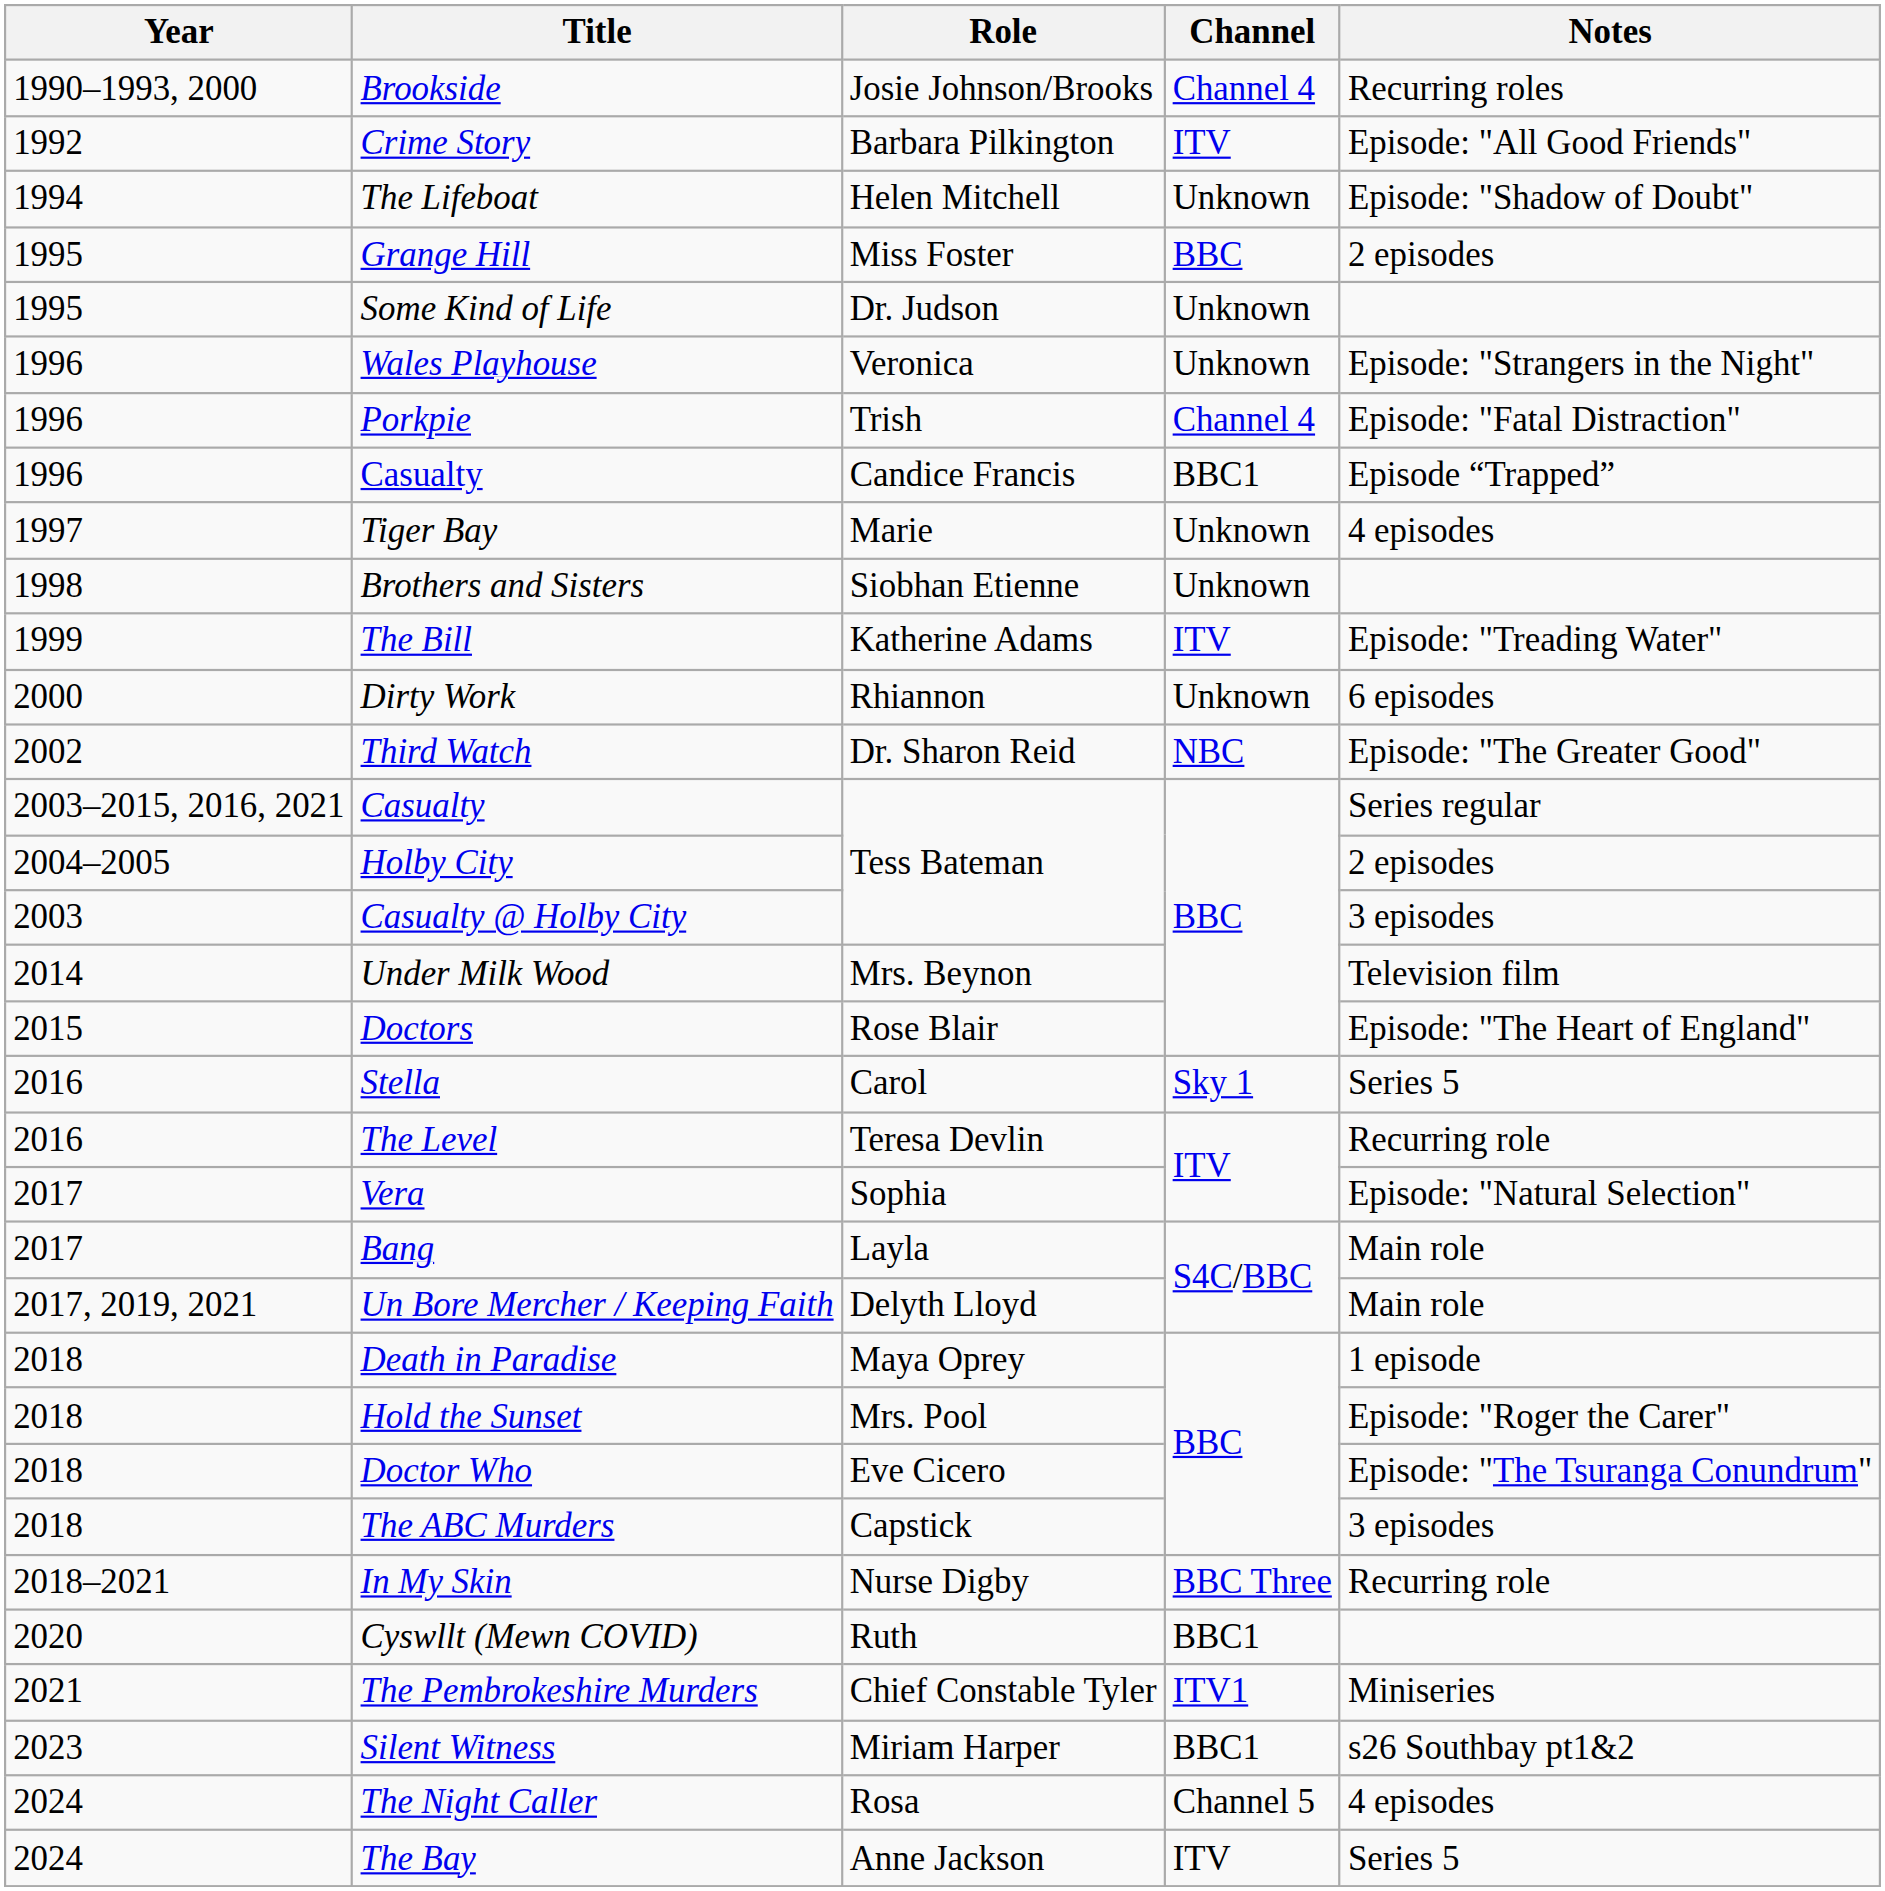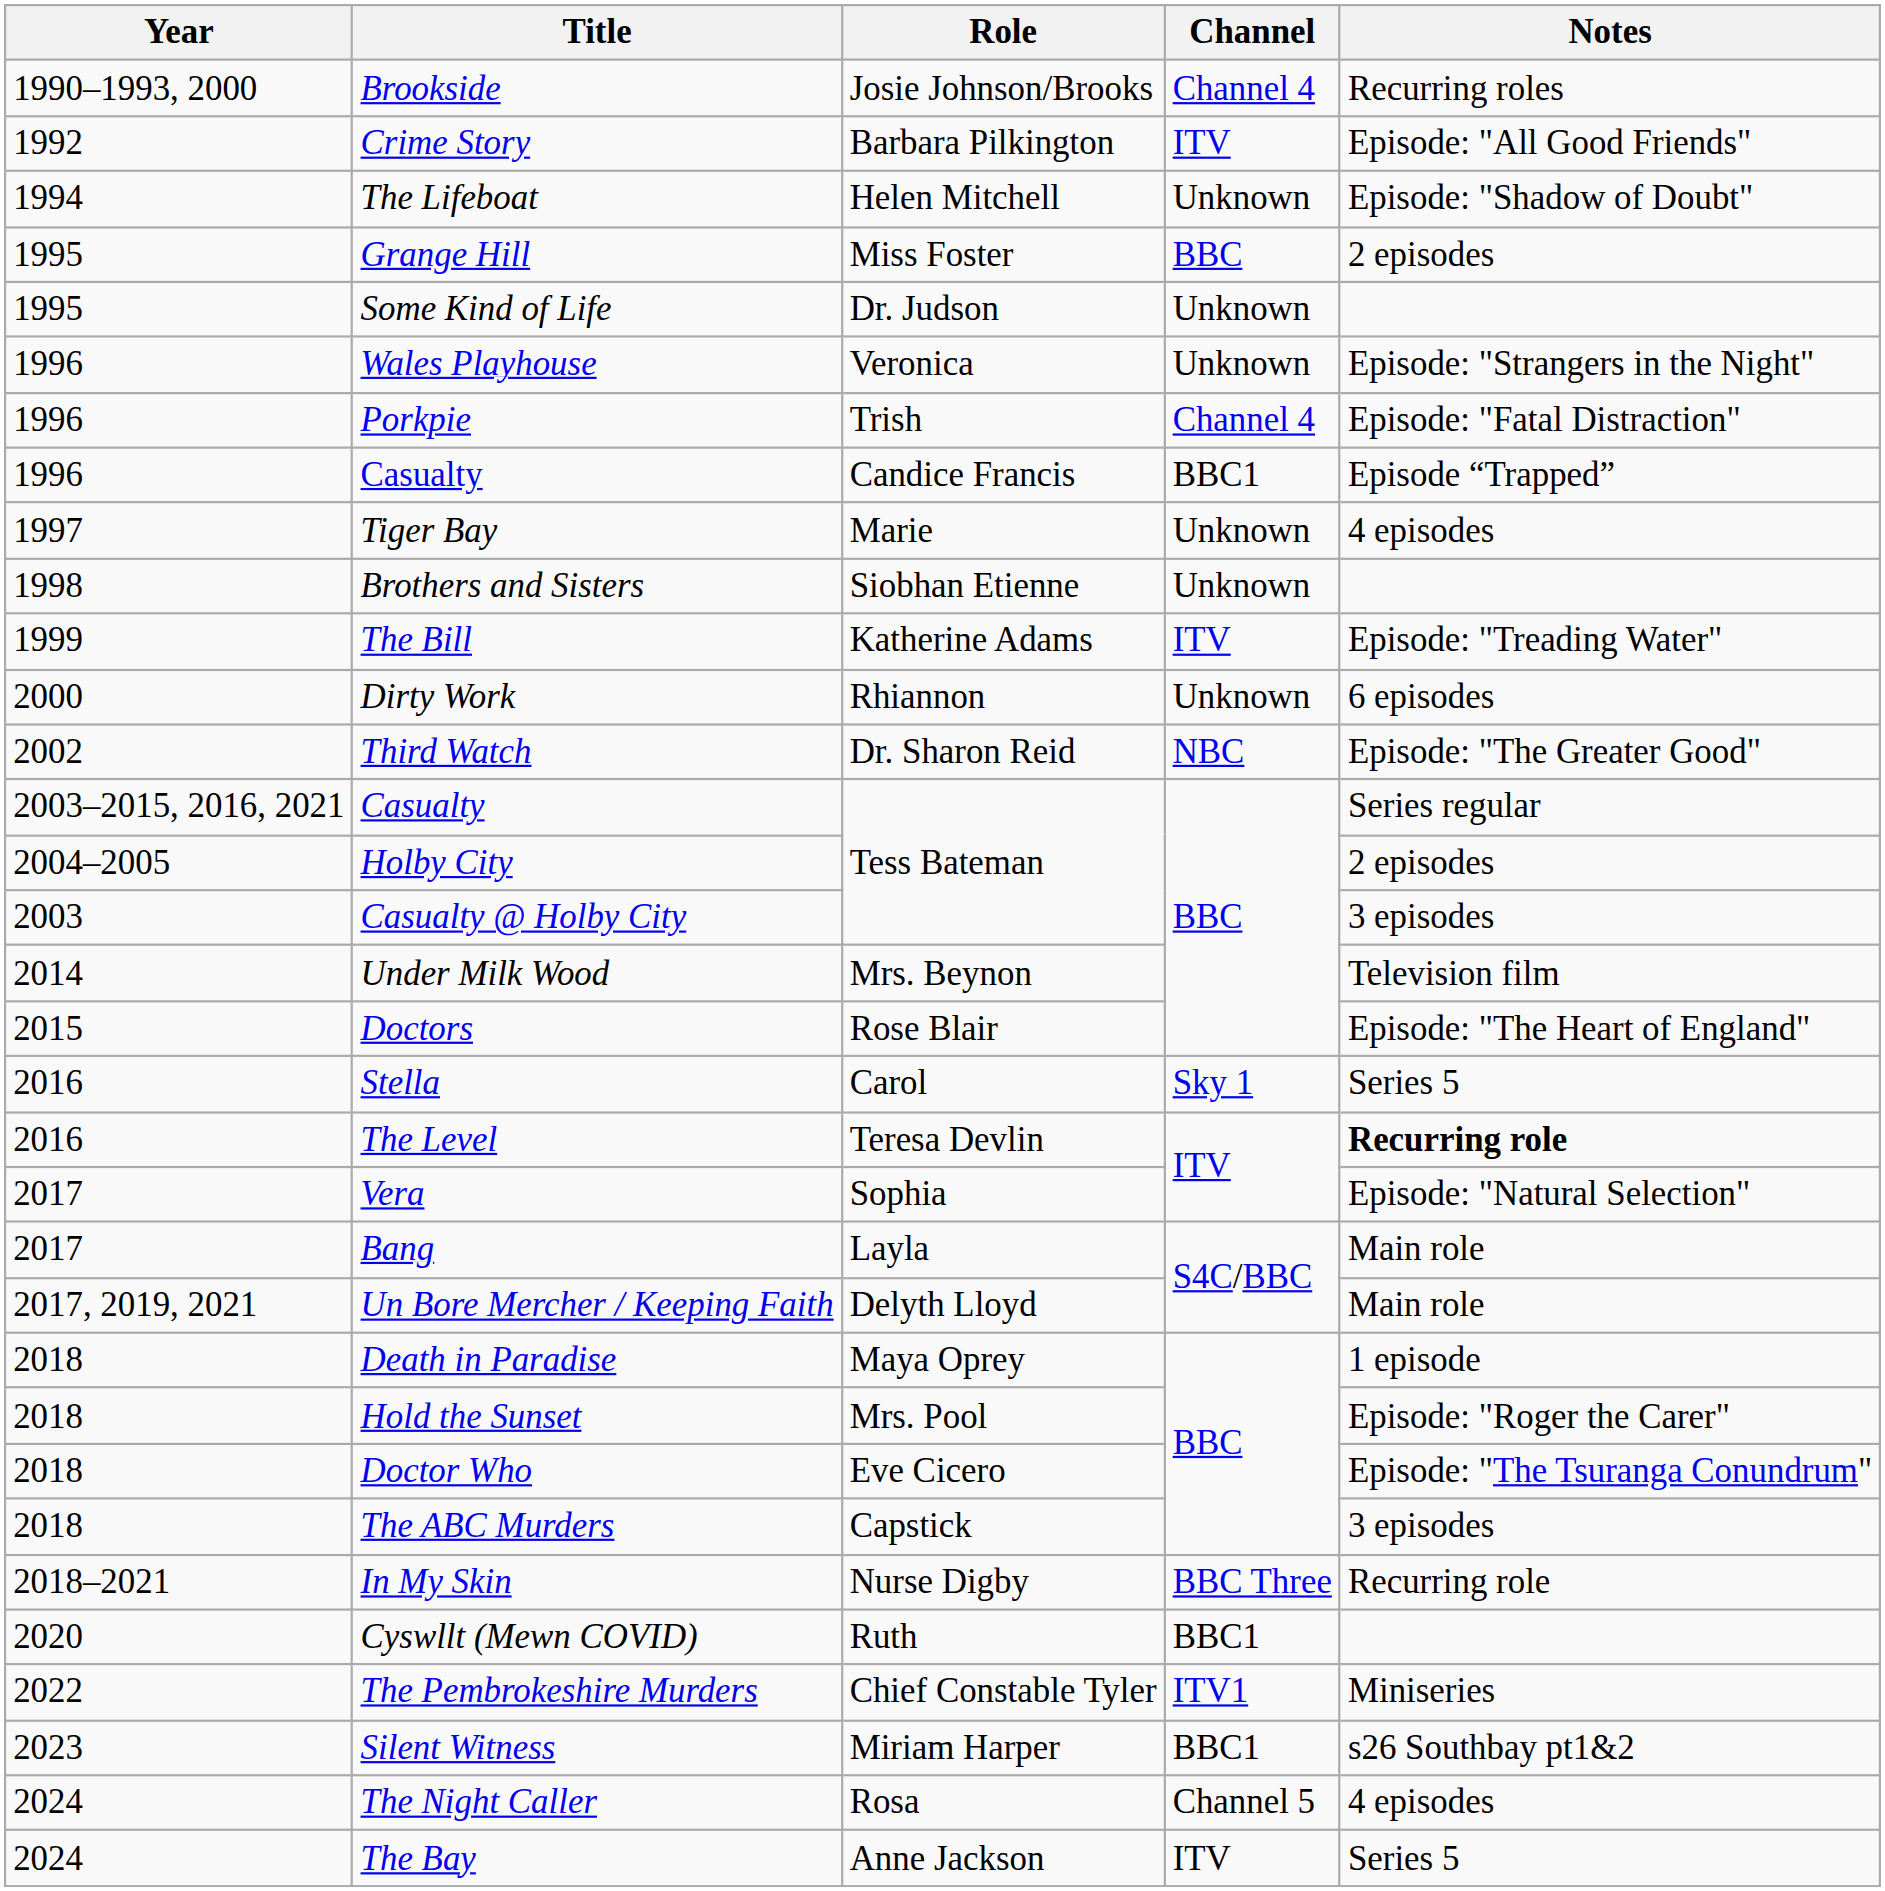The Level | Notes: normal -> bold
The Pembrokeshire Murders | Year: 2021 -> 2022
